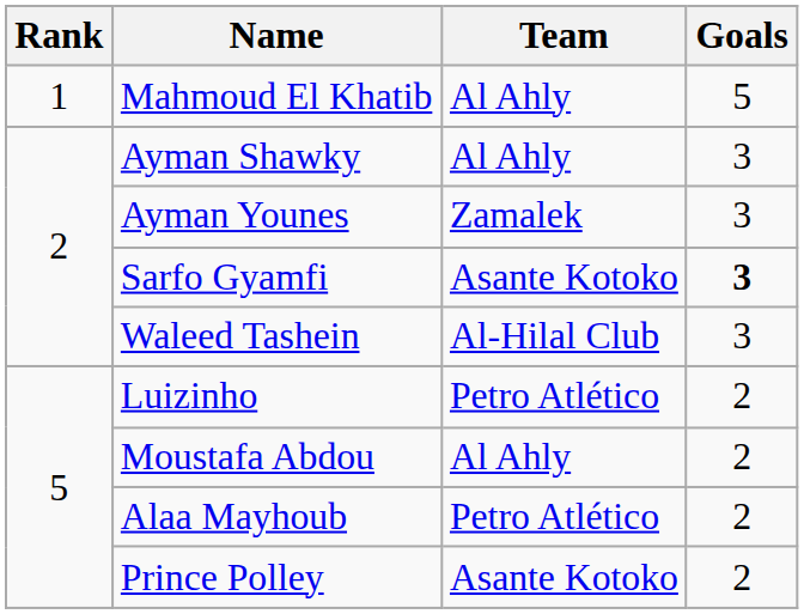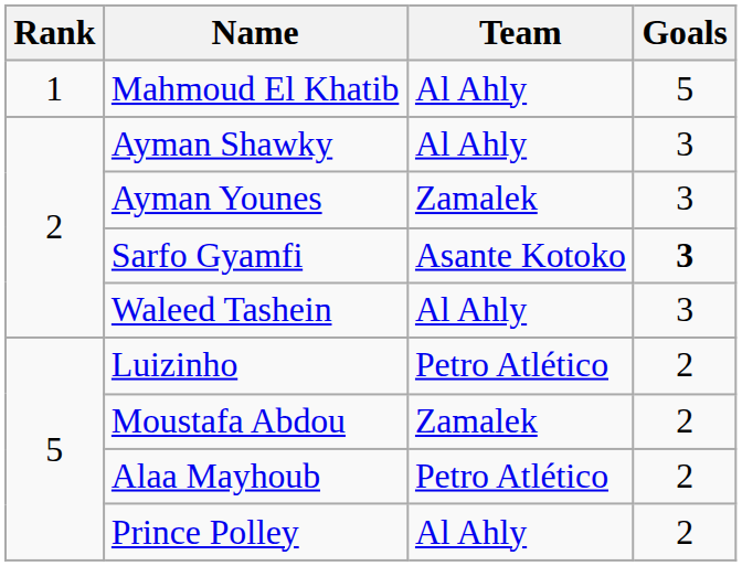Waleed Tashein | Team: Al-Hilal Club -> Al Ahly
Moustafa Abdou | Team: Al Ahly -> Zamalek
Prince Polley | Team: Asante Kotoko -> Al Ahly
